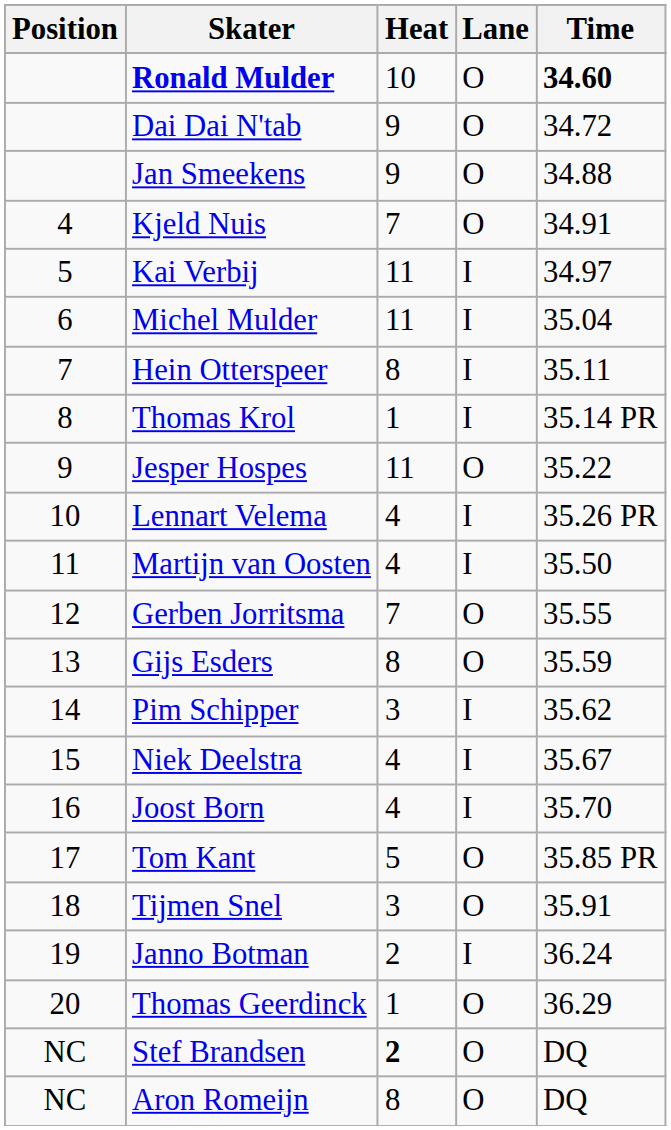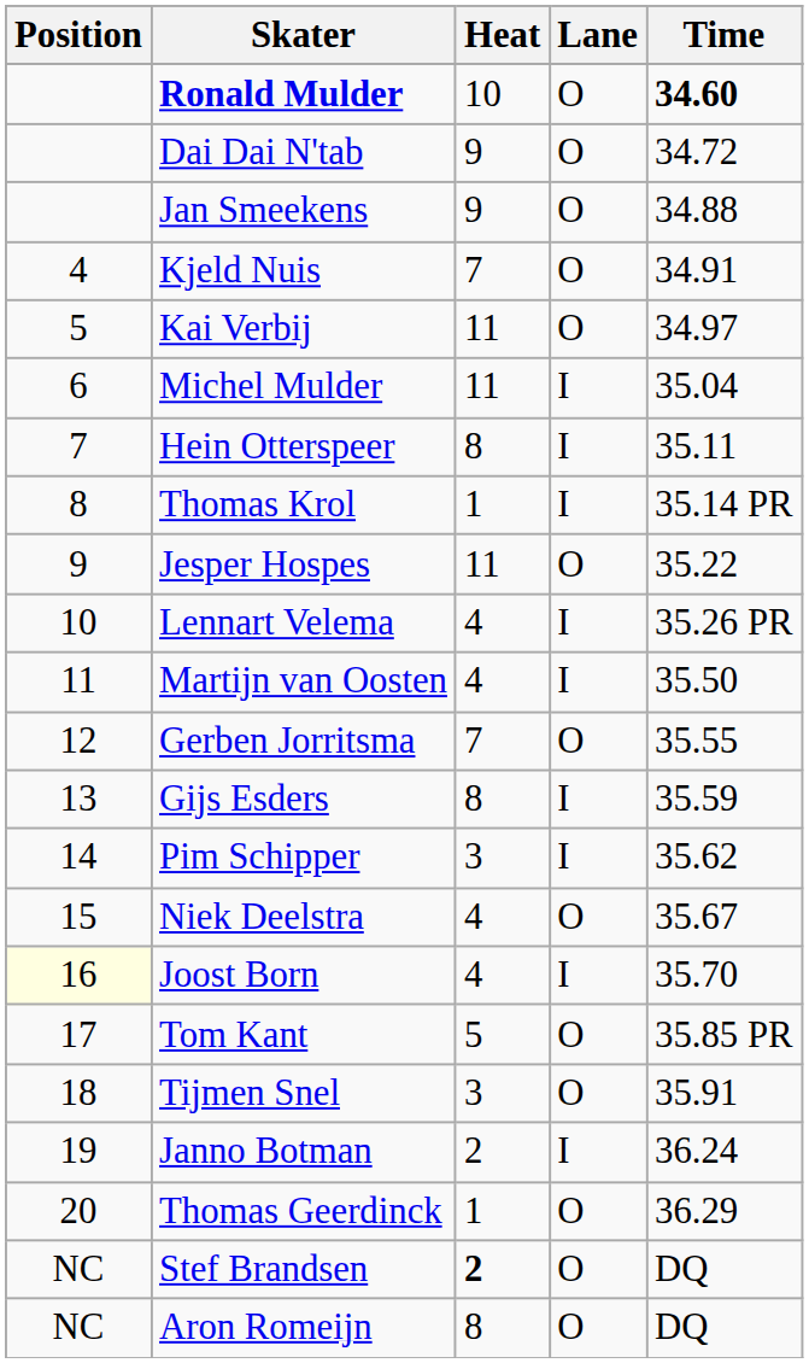Kai Verbij | Lane: I -> O
Gijs Esders | Lane: O -> I
Niek Deelstra | Lane: I -> O
Joost Born | Position: no background -> lightyellow background
